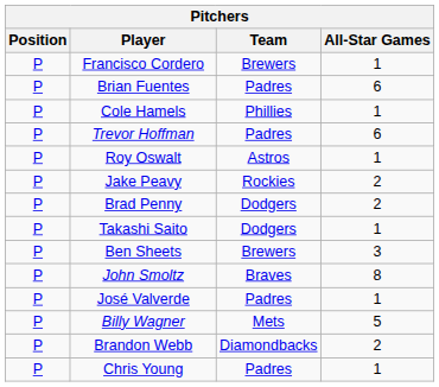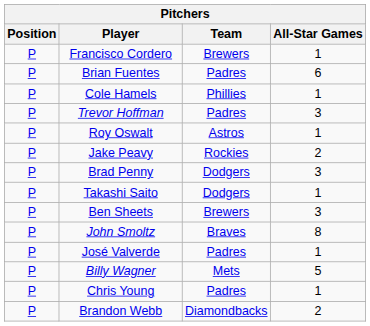Trevor Hoffman | All-Star Games: 6 -> 3
Brad Penny | All-Star Games: 2 -> 3
rows swapped: Brandon Webb <-> Chris Young
